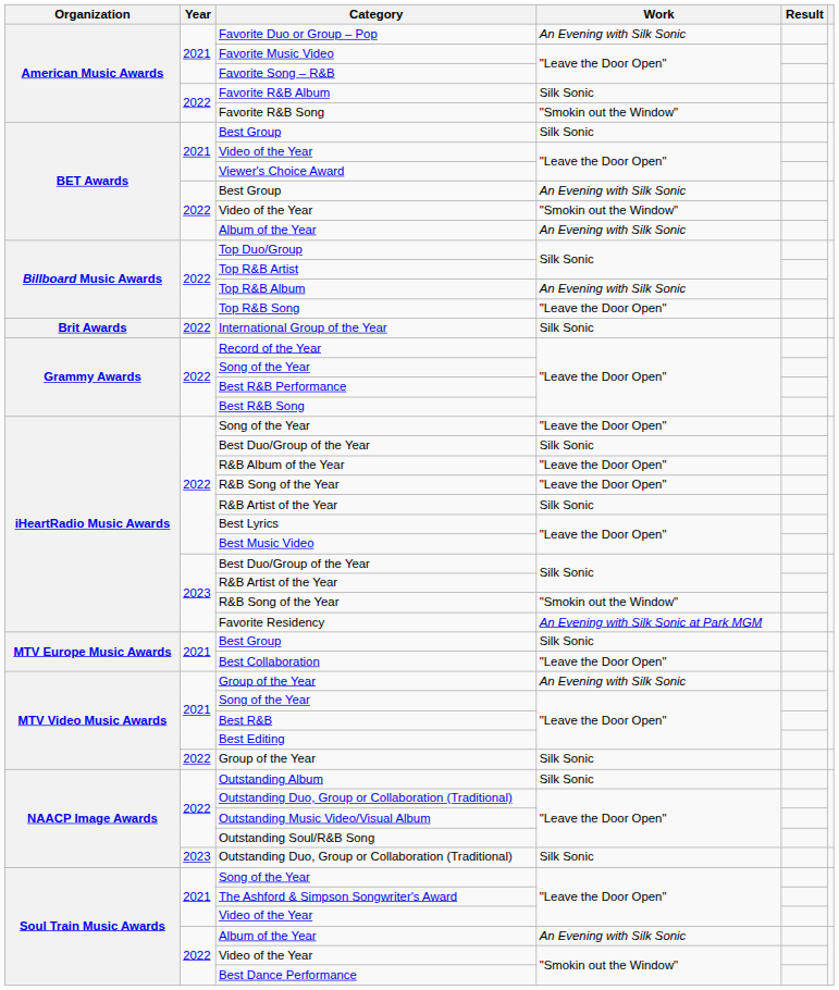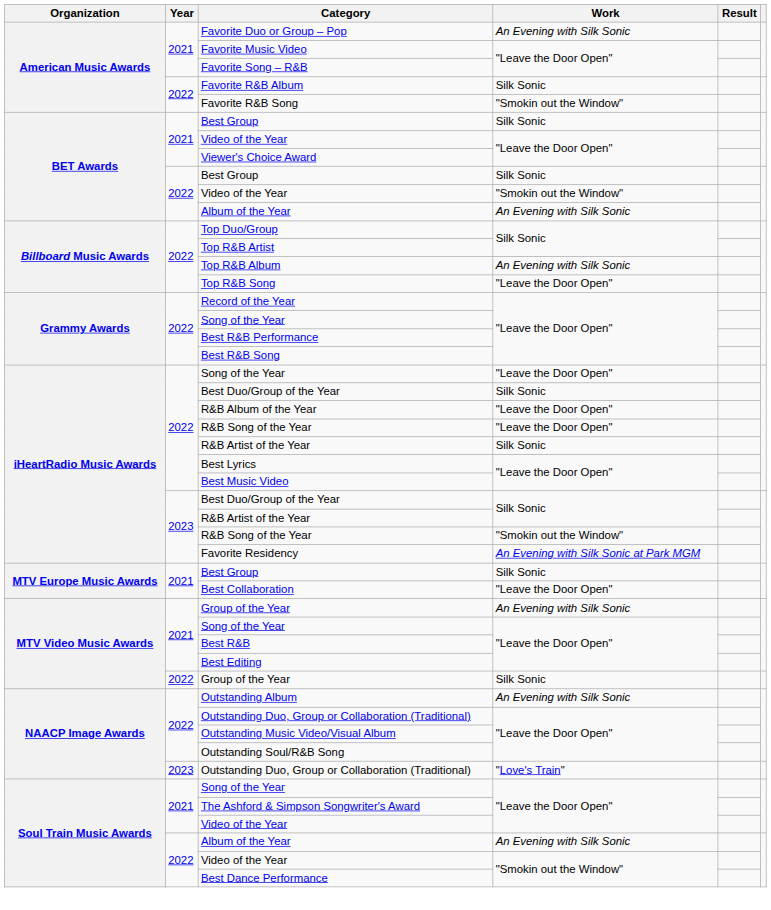2022 / Best Group | Work: An Evening with Silk Sonic -> Silk Sonic
- row: Brit Awards | 2022 | International Group of the Year | Silk Sonic
Outstanding Album | Work: Silk Sonic -> An Evening with Silk Sonic
2023 / Outstanding Duo, Group or Collaboration (Traditional) | Work: Silk Sonic -> "Love's Train"
